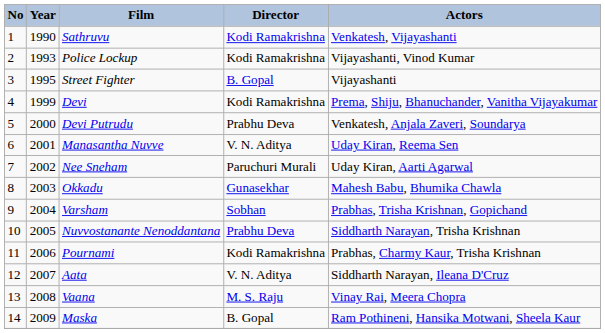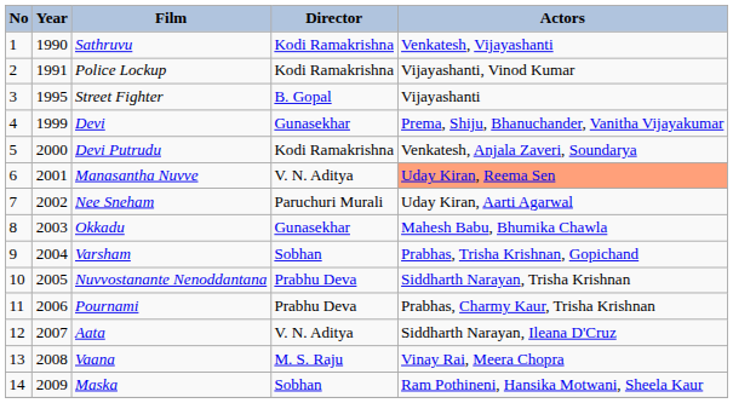Police Lockup | Year: 1993 -> 1991
Devi | Director: Kodi Ramakrishna -> Gunasekhar
Devi Putrudu | Director: Prabhu Deva -> Kodi Ramakrishna
Manasantha Nuvve | Actors: no background -> lightsalmon background
Pournami | Director: Kodi Ramakrishna -> Prabhu Deva
Maska | Director: B. Gopal -> Sobhan
